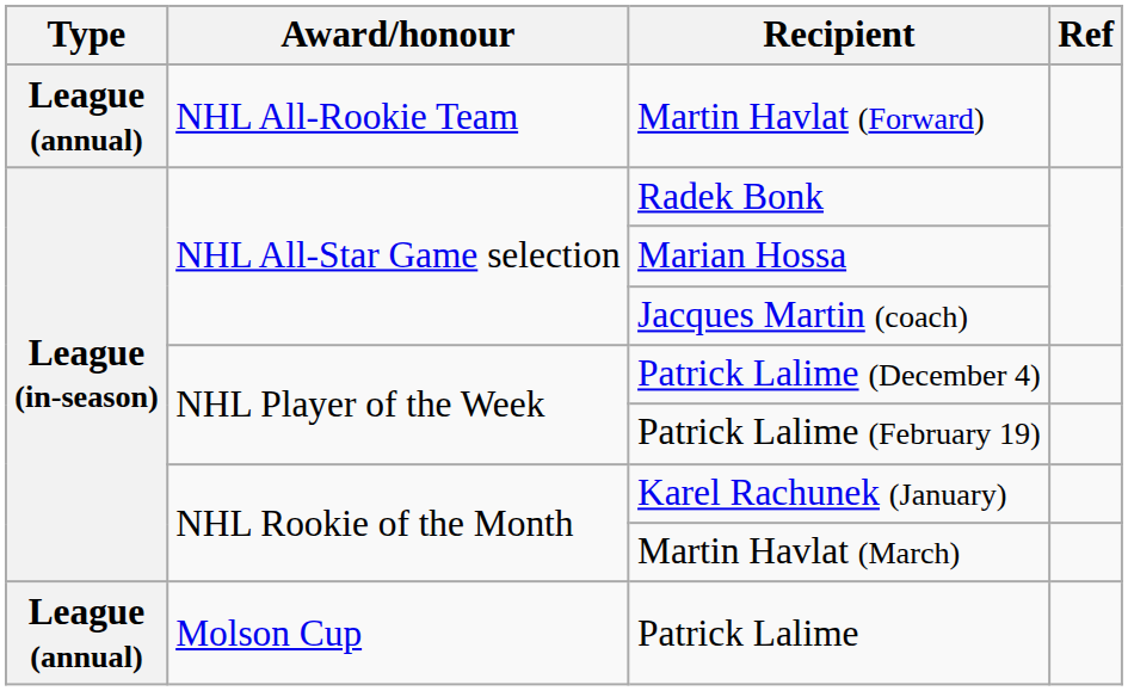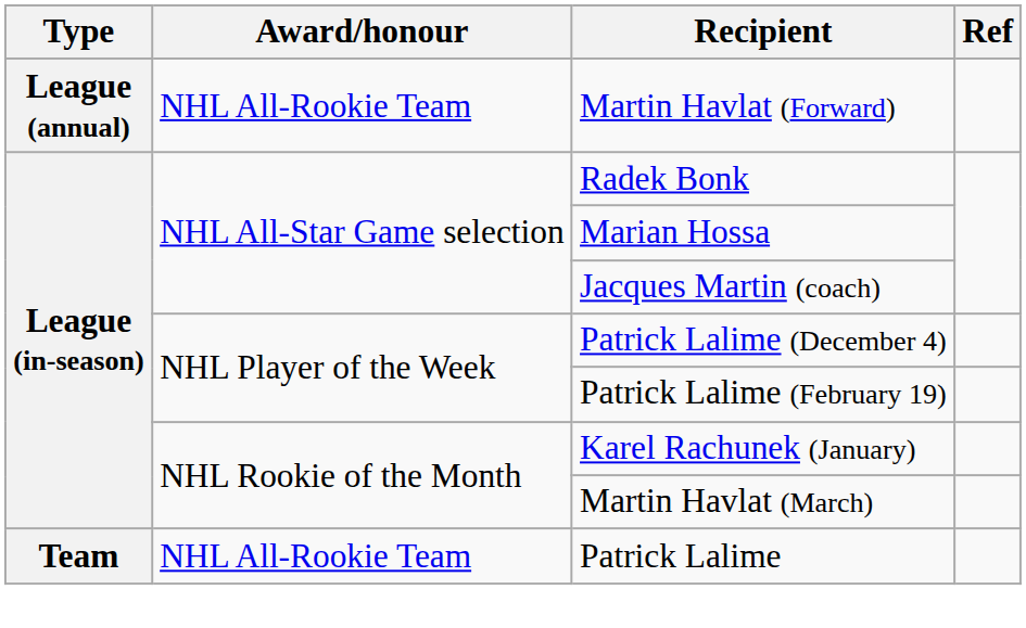Patrick Lalime | Type: League (annual) -> Team
Patrick Lalime | Award/honour: Molson Cup -> NHL All-Rookie Team
